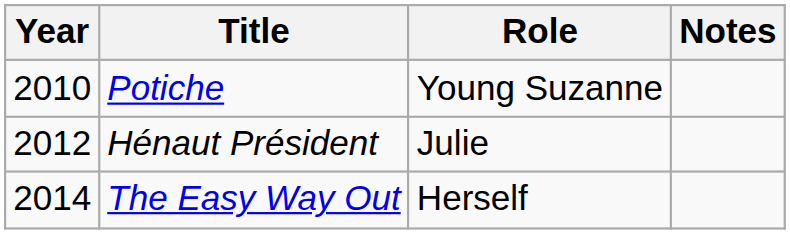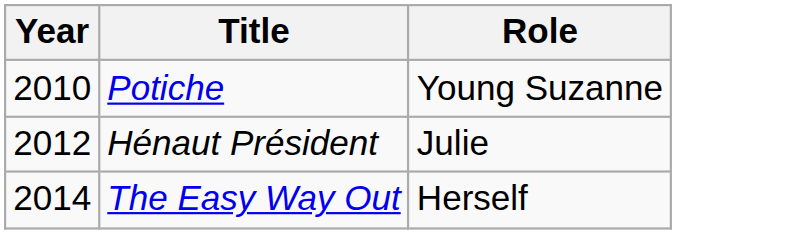- column: Notes
